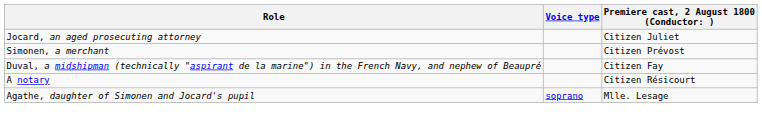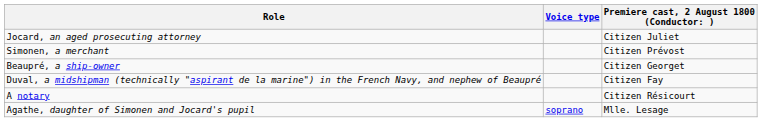+ row: Beaupré, a ship-owner | Citizen Georget
